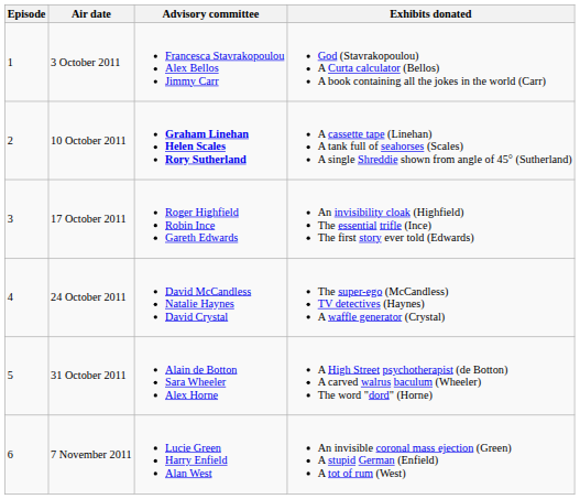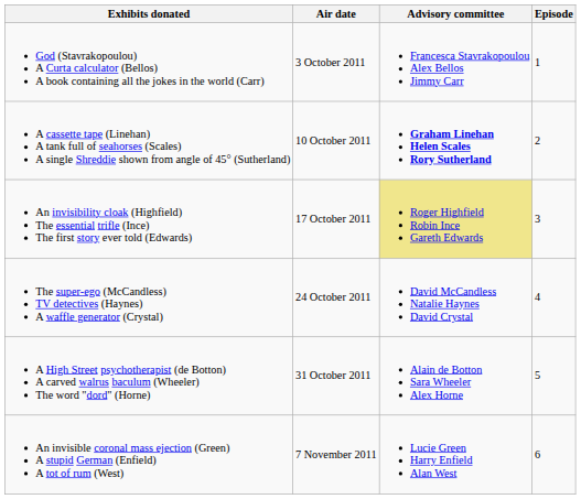columns swapped: Episode <-> Exhibits donated
17 October 2011 | Advisory committee: no background -> khaki background
